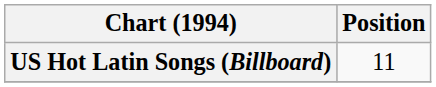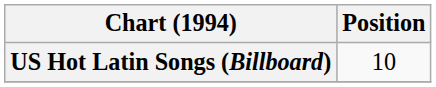US Hot Latin Songs (Billboard) | Position: 11 -> 10
